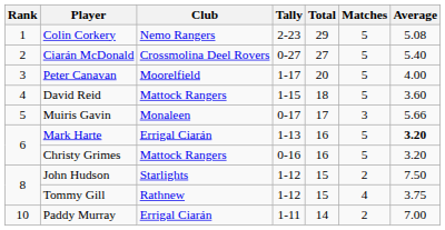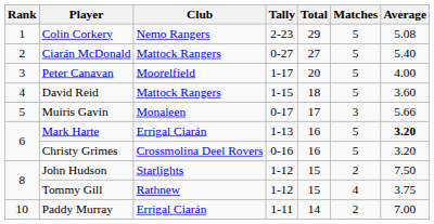Ciarán McDonald | Club: Crossmolina Deel Rovers -> Mattock Rangers
Christy Grimes | Club: Mattock Rangers -> Crossmolina Deel Rovers
